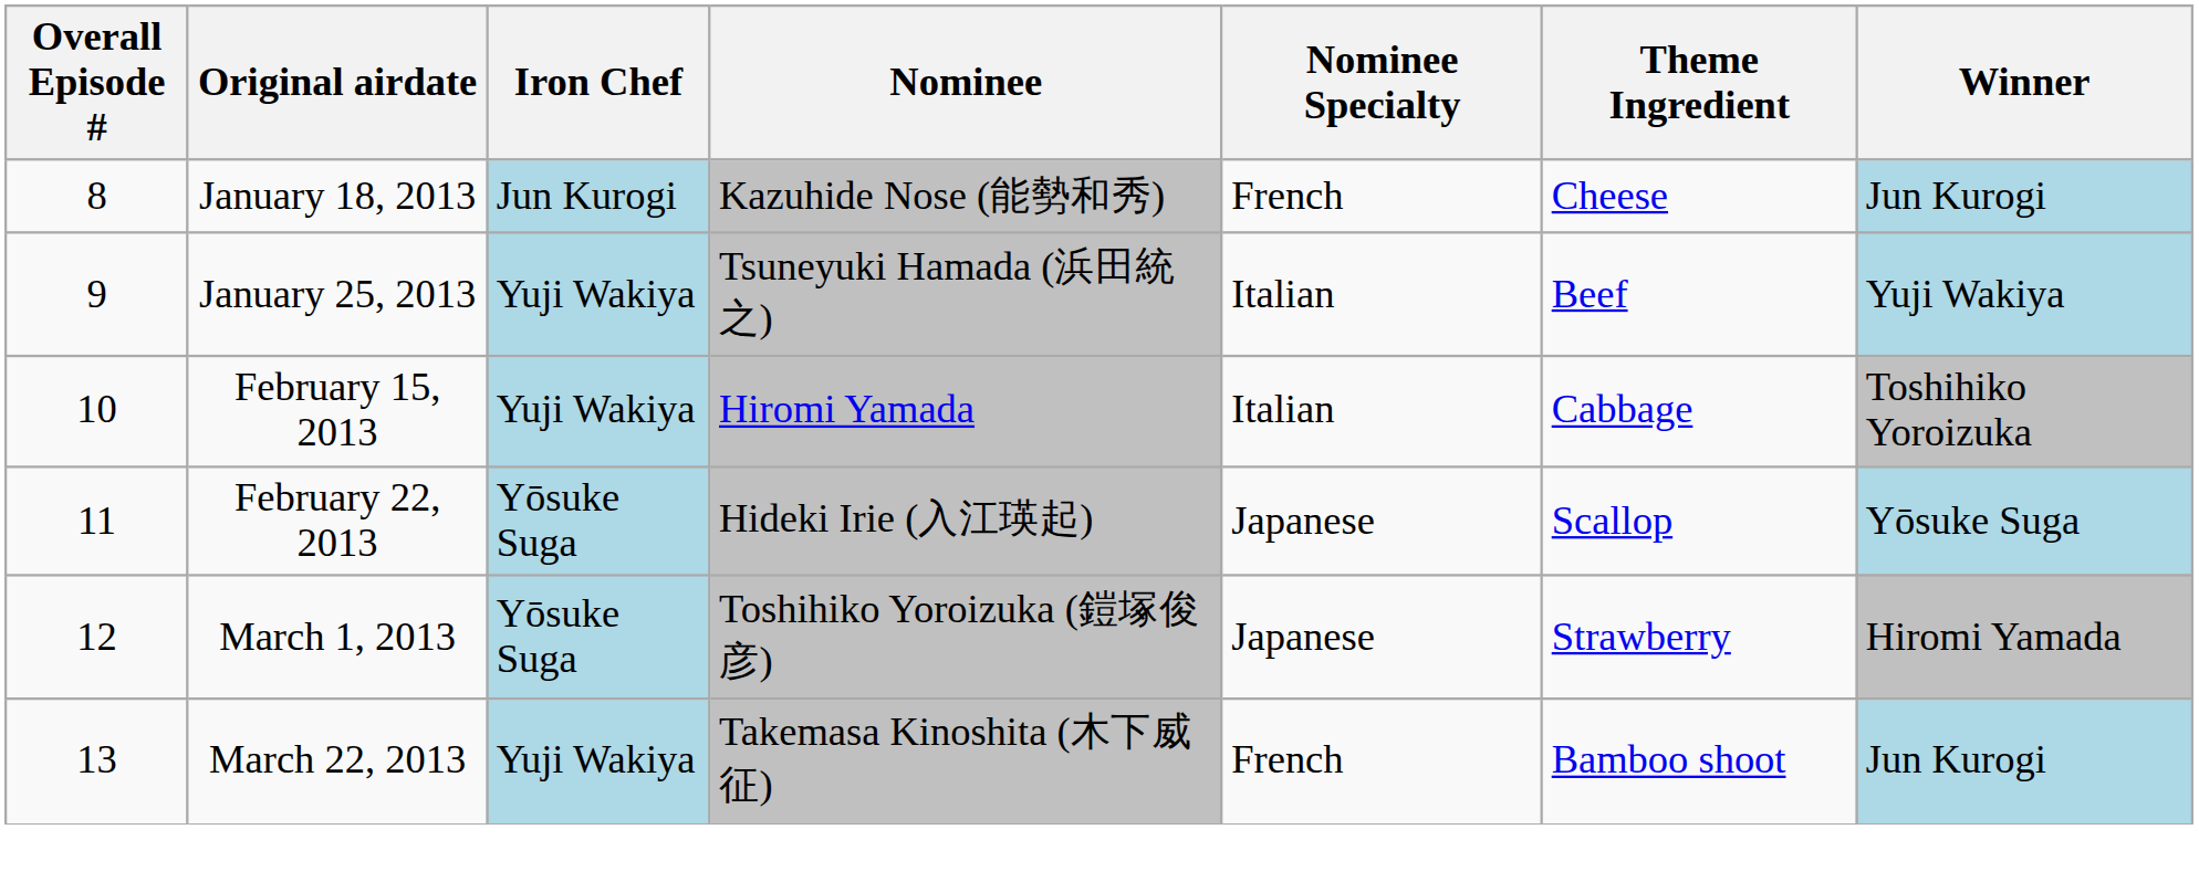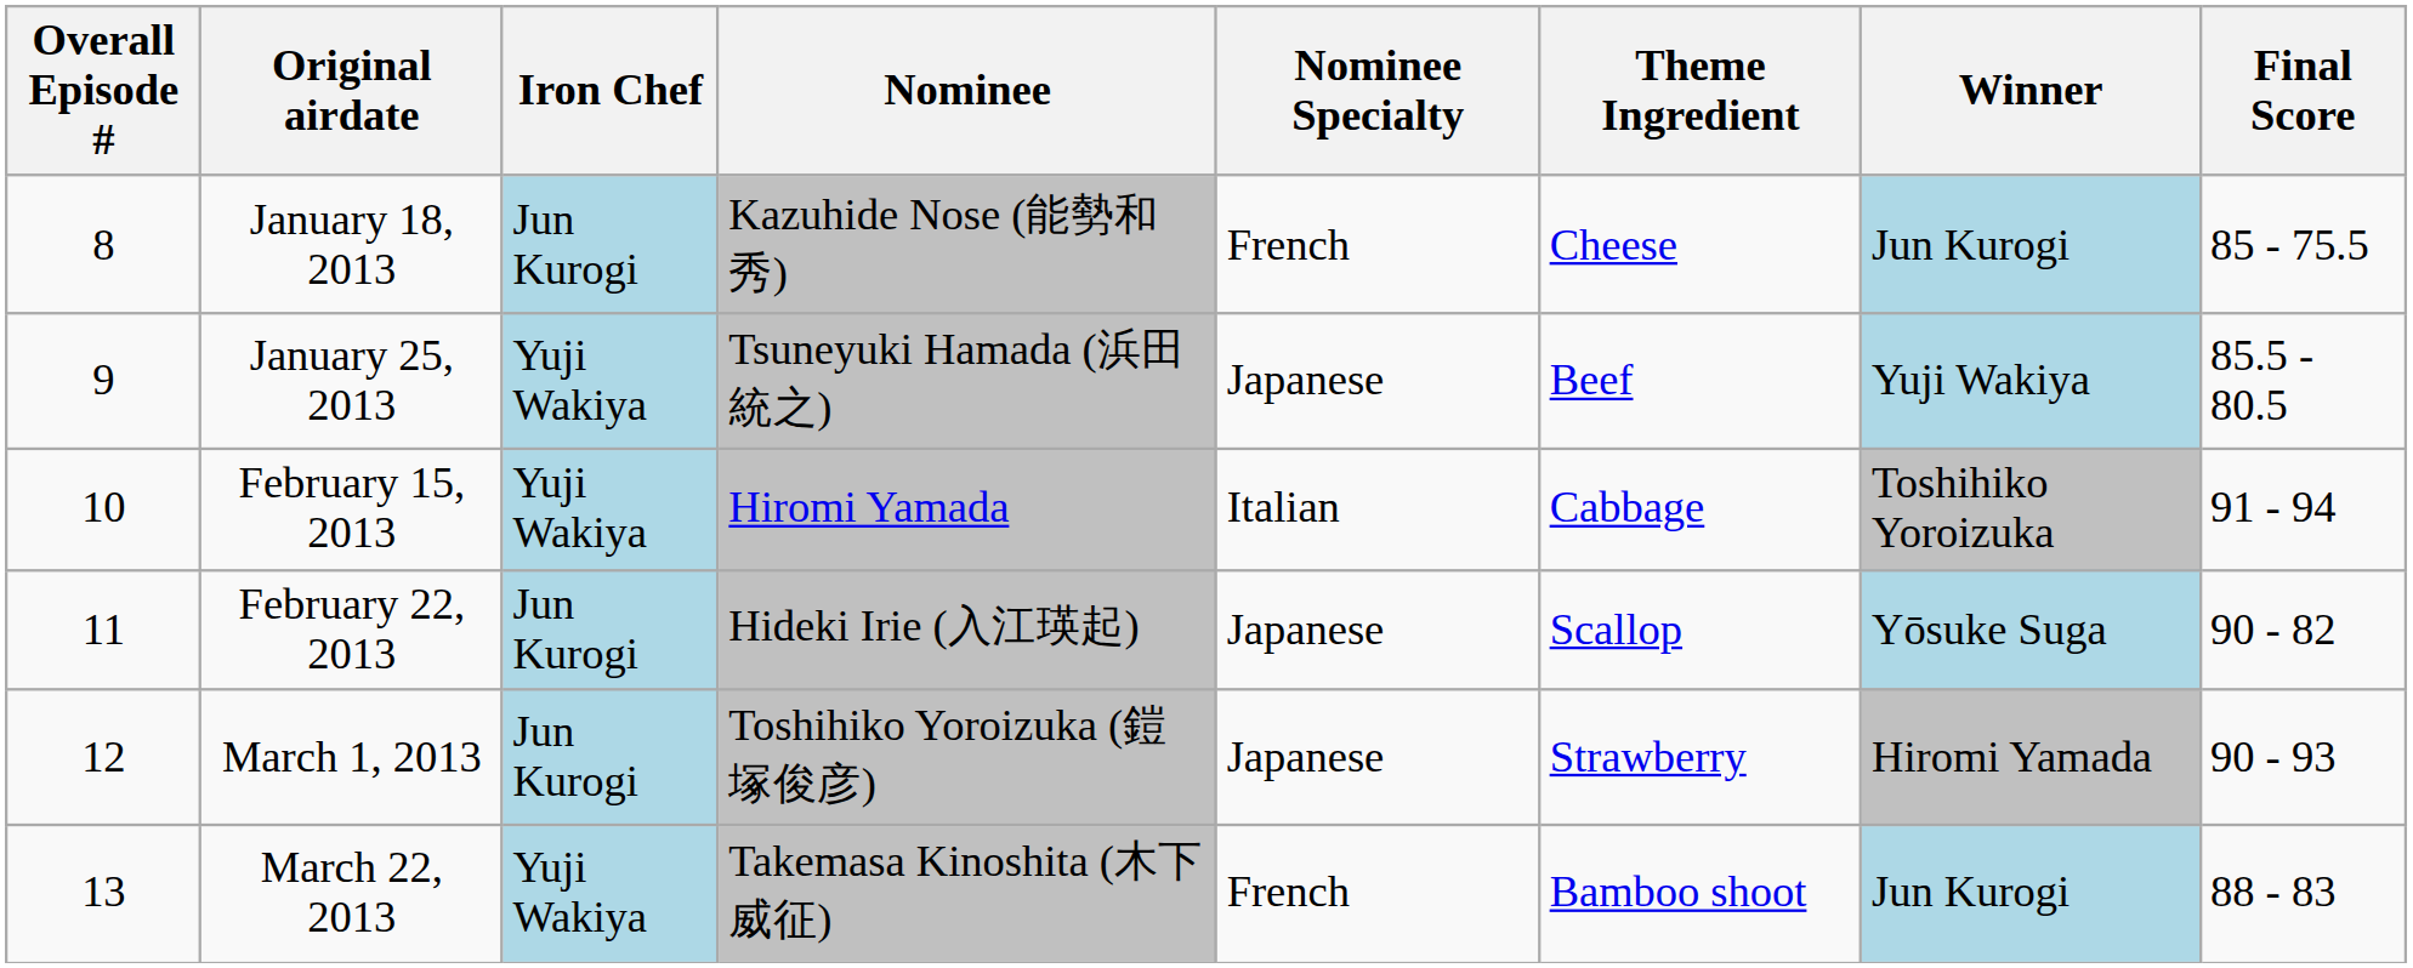+ column: Final Score | 85 - 75.5 | 85.5 - 80.5 | 91 - 94 | 90 - 82 | 90 - 93 | 88 - 83
January 25, 2013 | Nominee Specialty: Italian -> Japanese
February 22, 2013 | Iron Chef: Yōsuke Suga -> Jun Kurogi
March 1, 2013 | Iron Chef: Yōsuke Suga -> Jun Kurogi
